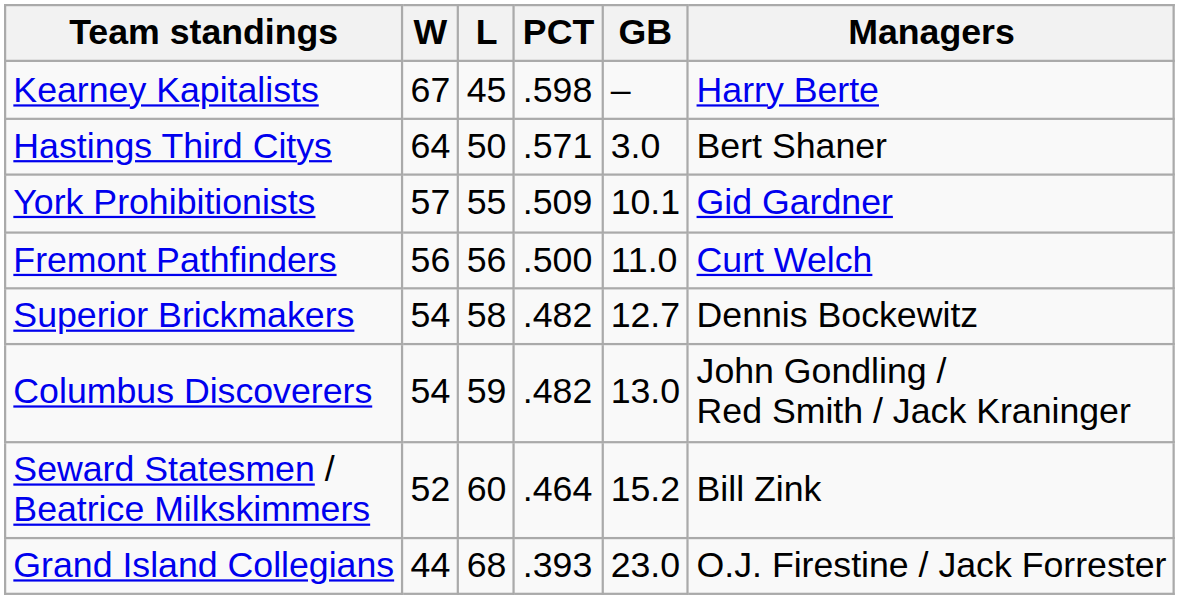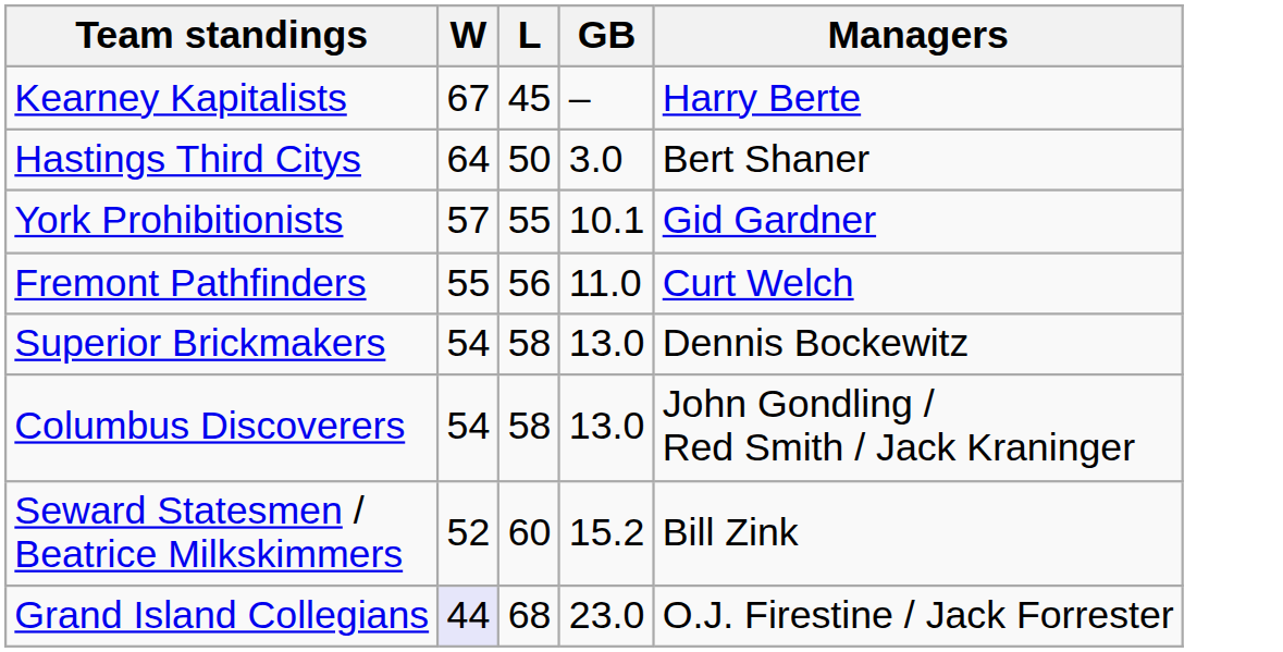- column: PCT | .598 | .571 | .509 | .500 | .482 | .482 | .464 | .393
Fremont Pathfinders | W: 56 -> 55
Superior Brickmakers | GB: 12.7 -> 13.0
Columbus Discoverers | L: 59 -> 58
Grand Island Collegians | W: no background -> lavender background
